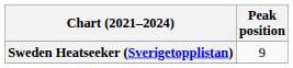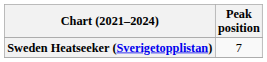Sweden Heatseeker (Sverigetopplistan) | Peak position: 9 -> 7
